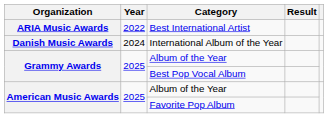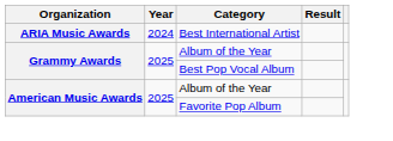Best International Artist | Year: 2022 -> 2024
- row: Danish Music Awards | 2024 | International Album of the Year
